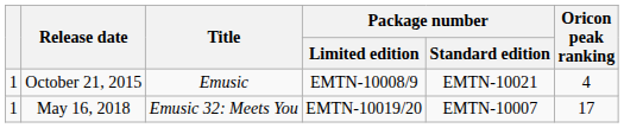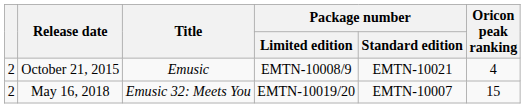October 21, 2015 | column 1: 1 -> 2
May 16, 2018 | column 1: 1 -> 2
May 16, 2018 | Oricon peak ranking: 17 -> 15
